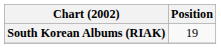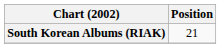South Korean Albums (RIAK) | Position: 19 -> 21
